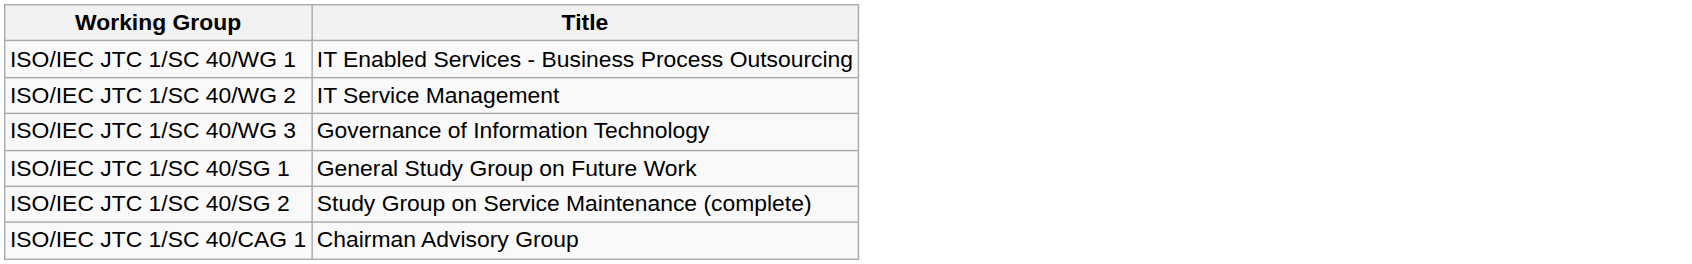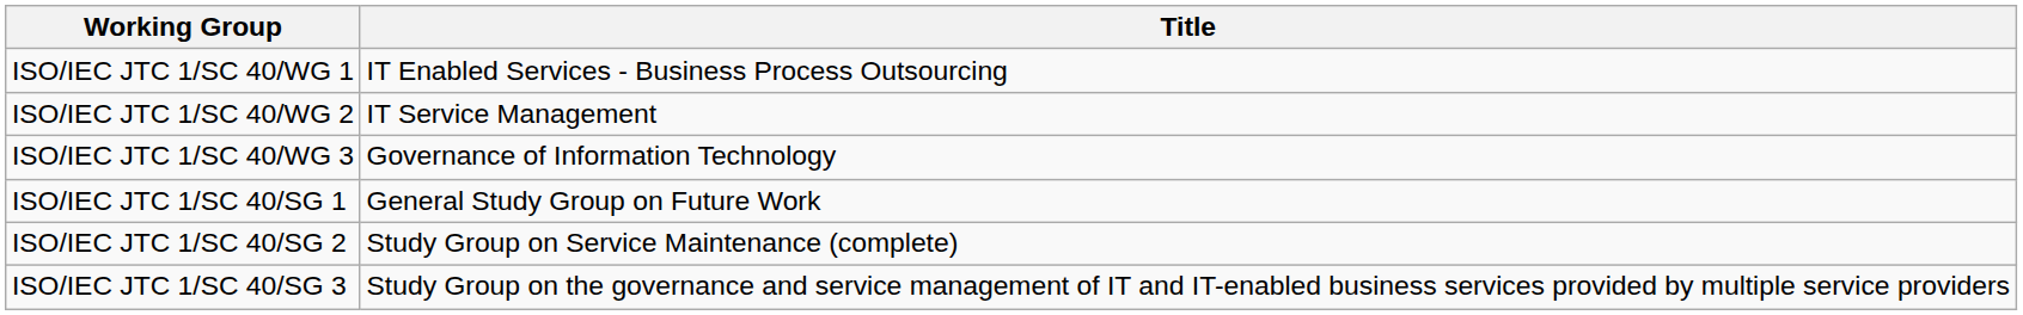+ row: ISO/IEC JTC 1/SC 40/SG 3 | Study Group on the governance and service management of IT and IT-enabled business services provided by multiple service providers
- row: ISO/IEC JTC 1/SC 40/CAG 1 | Chairman Advisory Group
